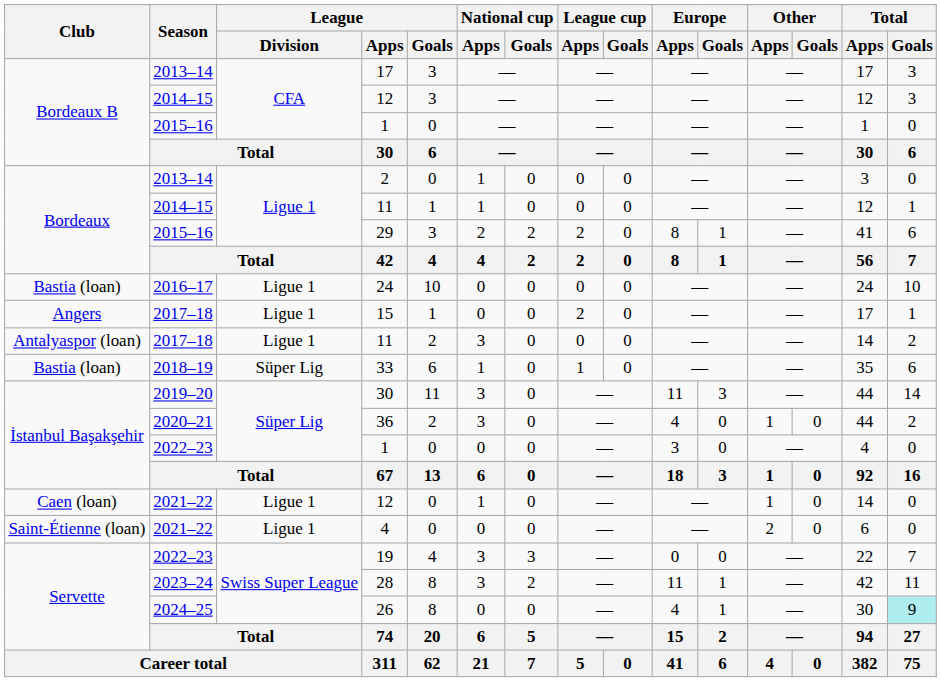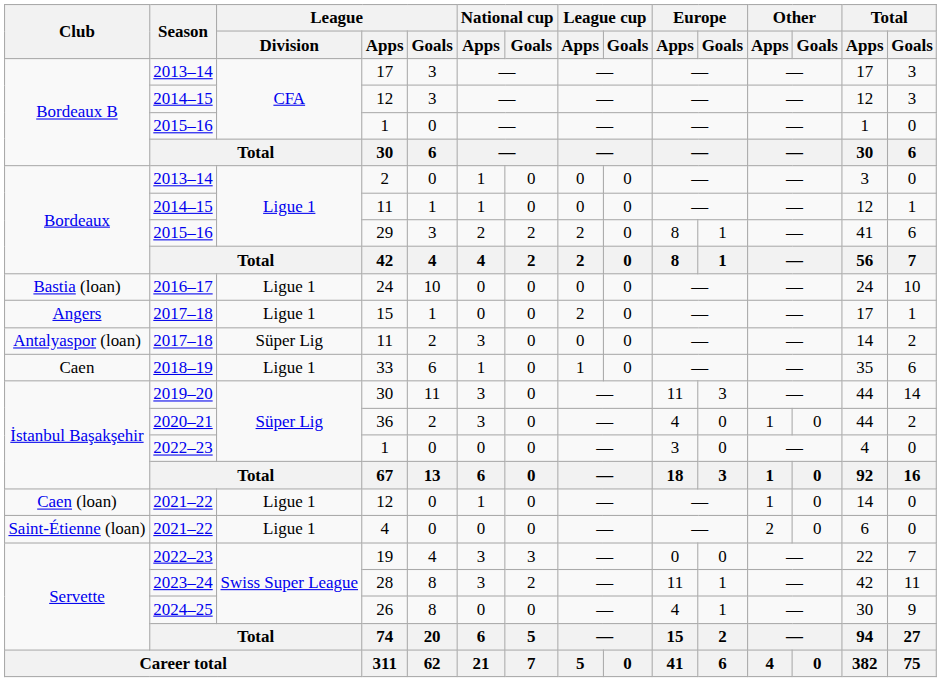2017–18 / 11 | League / Division: Ligue 1 -> Süper Lig
33 | Club: Bastia (loan) -> Caen
33 | League / Division: Süper Lig -> Ligue 1
26 | Total / Goals: paleturquoise background -> no background
